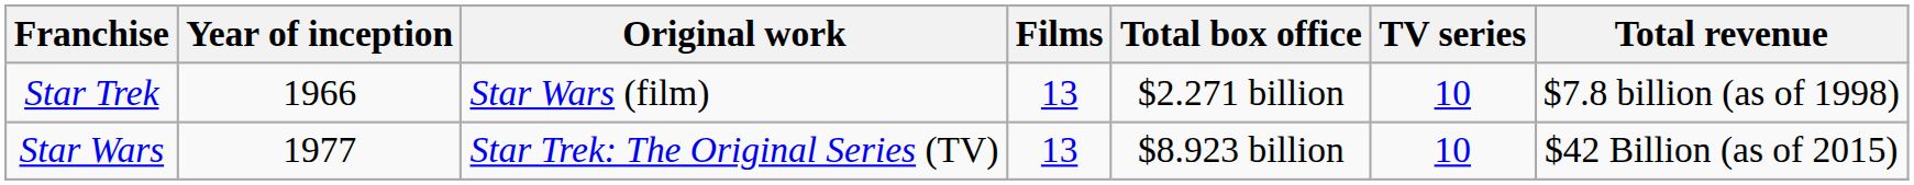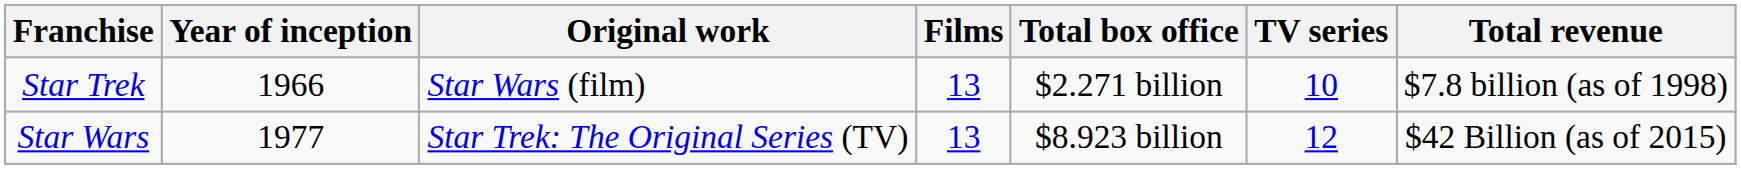Star Wars | TV series: 10 -> 12
